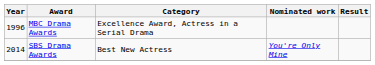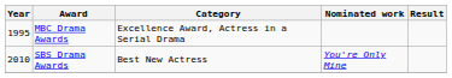MBC Drama Awards | Year: 1996 -> 1995
SBS Drama Awards | Year: 2014 -> 2010
